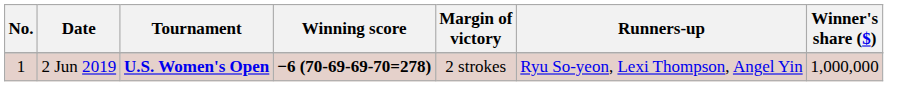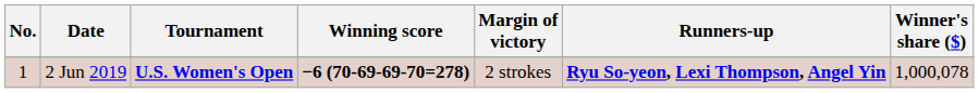2 Jun 2019 | Runners-up: normal -> bold
2 Jun 2019 | Winner's share ($): 1,000,000 -> 1,000,078
